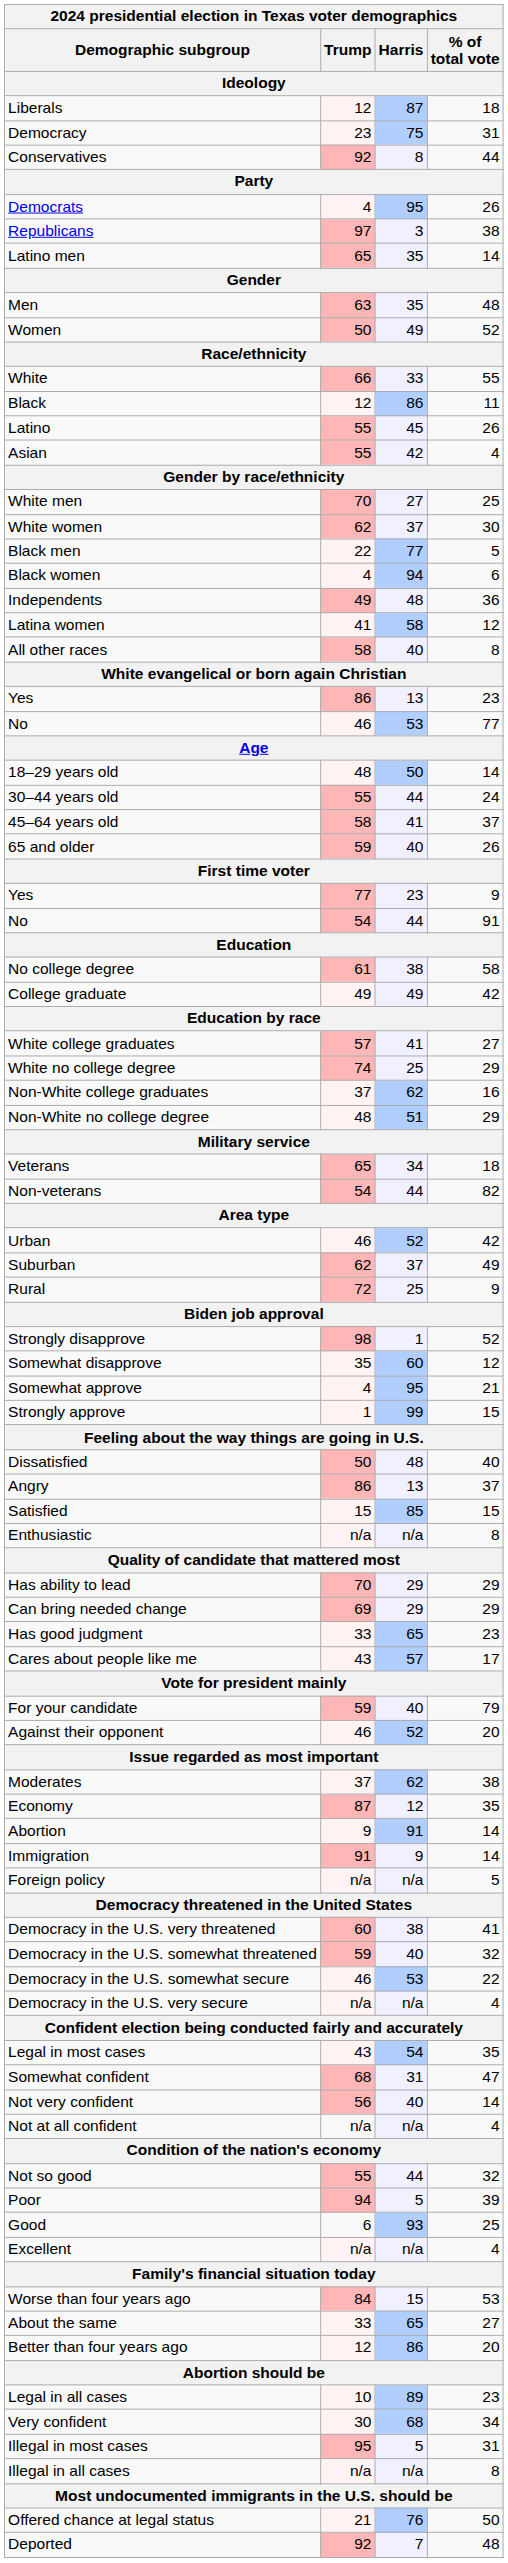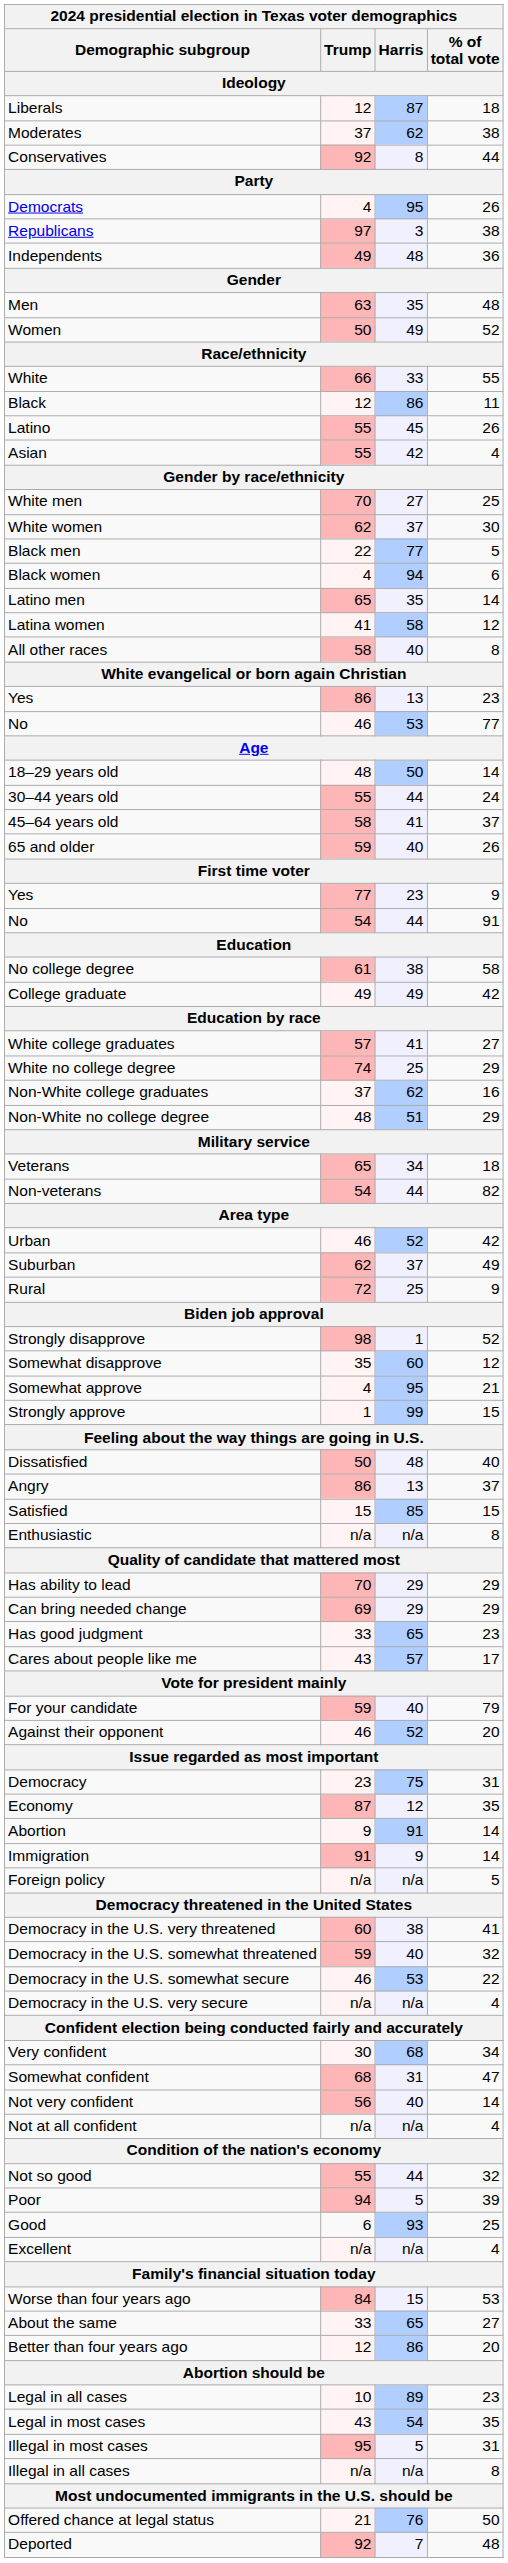rows swapped: Moderates <-> Democracy
rows swapped: Independents <-> Latino men
rows swapped: Very confident <-> Legal in most cases
